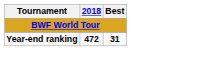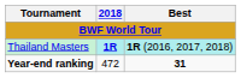+ row: Thailand Masters | 1R | 1R (2016, 2017, 2018)
Year-end ranking | 2018: bold -> normal
